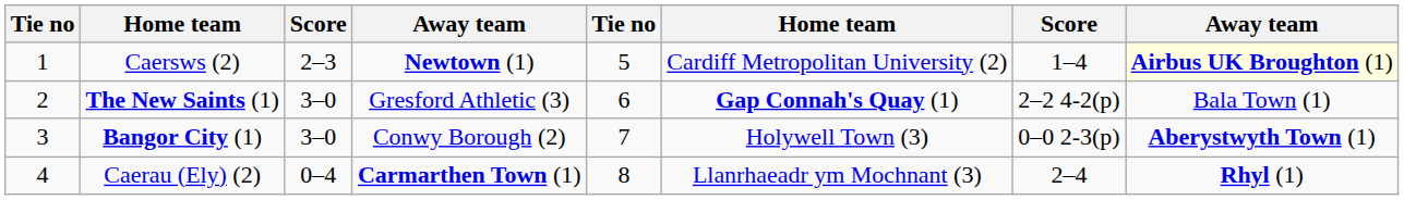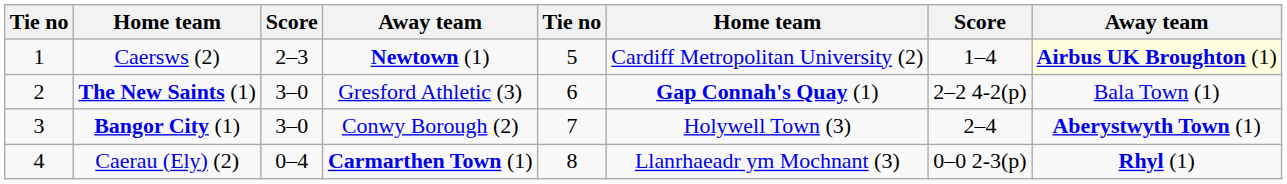Bangor City (1) | column 7: 0–0 2-3(p) -> 2–4
Caerau (Ely) (2) | column 7: 2–4 -> 0–0 2-3(p)
